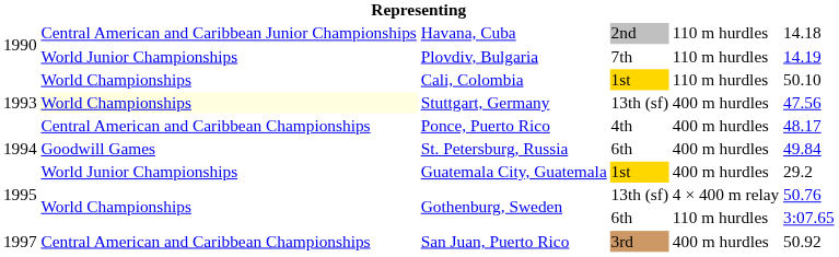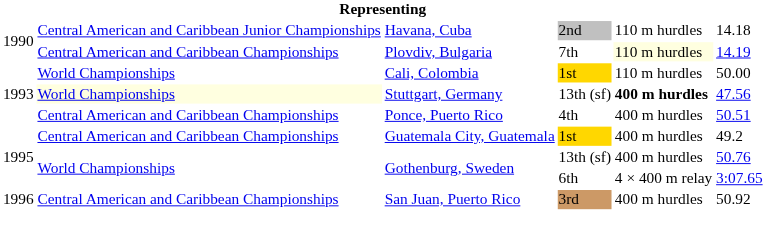Plovdiv, Bulgaria | column 2: World Junior Championships -> Central American and Caribbean Championships
Plovdiv, Bulgaria | column 5: no background -> lightyellow background
Cali, Colombia | column 6: 50.10 -> 50.00
Stuttgart, Germany | column 5: normal -> bold
Ponce, Puerto Rico | column 6: 48.17 -> 50.51
- row: 1994 | Goodwill Games | St. Petersburg, Russia | 6th | 400 m hurdles | 49.84
Guatemala City, Guatemala | column 2: World Junior Championships -> Central American and Caribbean Championships
Guatemala City, Guatemala | column 6: 29.2 -> 49.2
Gothenburg, Sweden / 13th (sf) | column 5: 4 × 400 m relay -> 400 m hurdles
Gothenburg, Sweden / 6th | column 5: 110 m hurdles -> 4 × 400 m relay
San Juan, Puerto Rico | column 1: 1997 -> 1996
